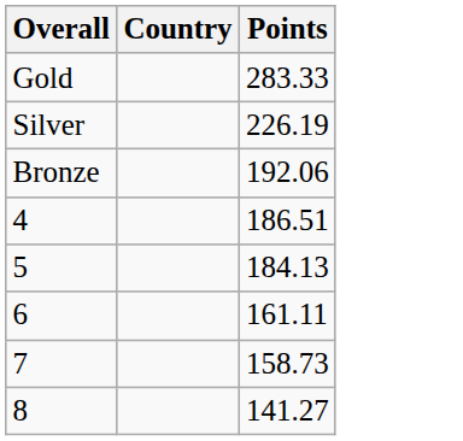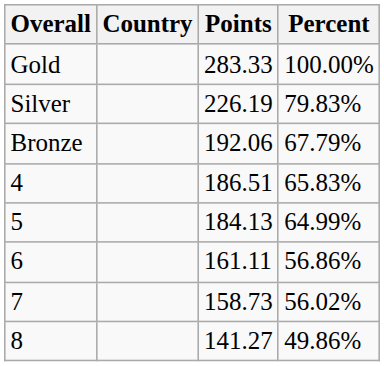+ column: Percent | 100.00% | 79.83% | 67.79% | 65.83% | 64.99% | 56.86% | 56.02% | 49.86%
